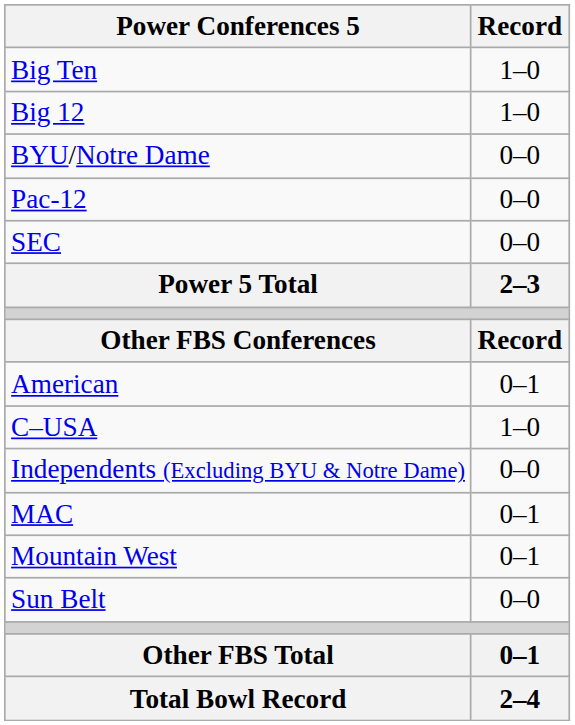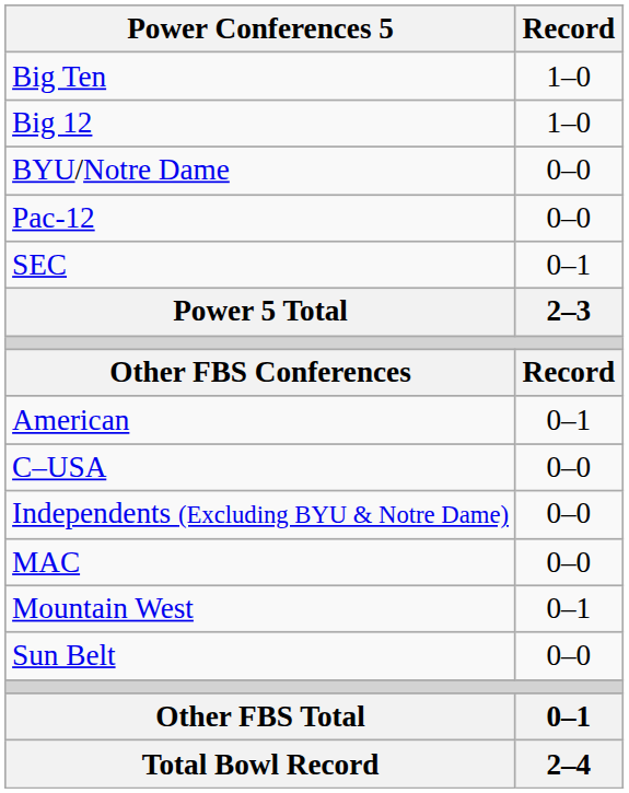SEC | Record: 0–0 -> 0–1
C–USA | Record: 1–0 -> 0–0
MAC | Record: 0–1 -> 0–0
